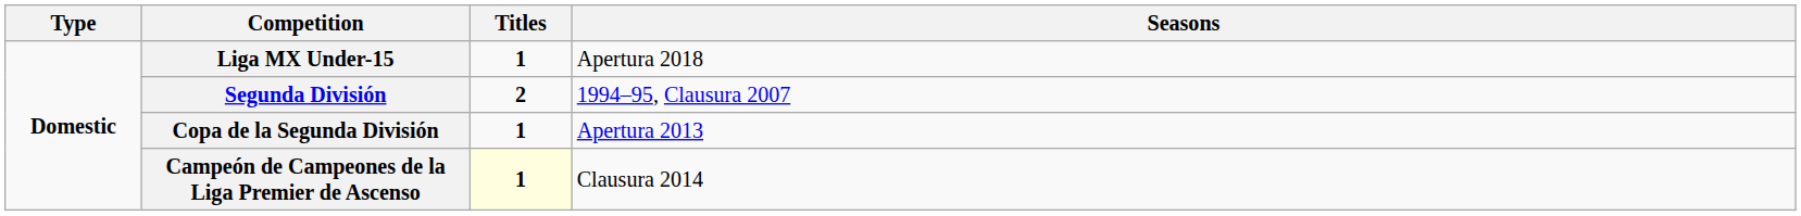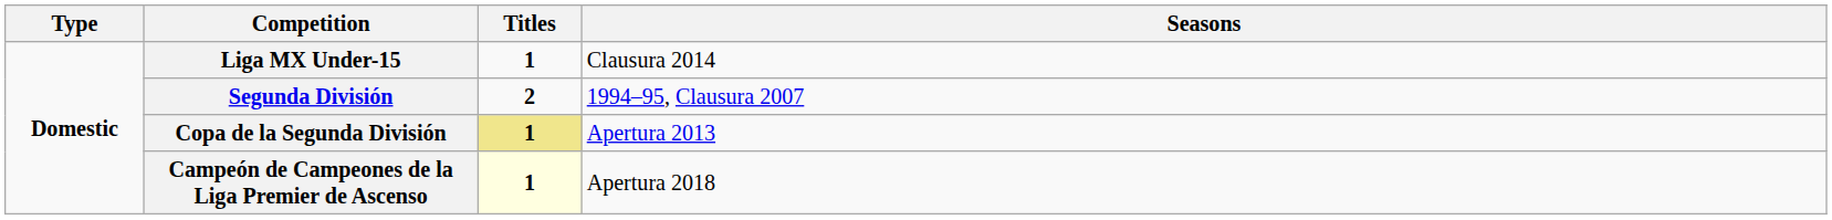Liga MX Under-15 | Seasons: Apertura 2018 -> Clausura 2014
Copa de la Segunda División | Titles: no background -> khaki background
Campeón de Campeones de la Liga Premier de Ascenso | Seasons: Clausura 2014 -> Apertura 2018
